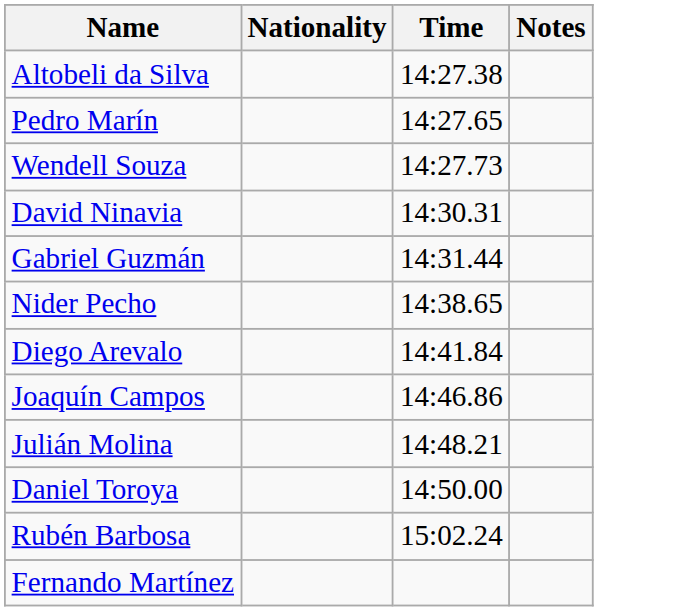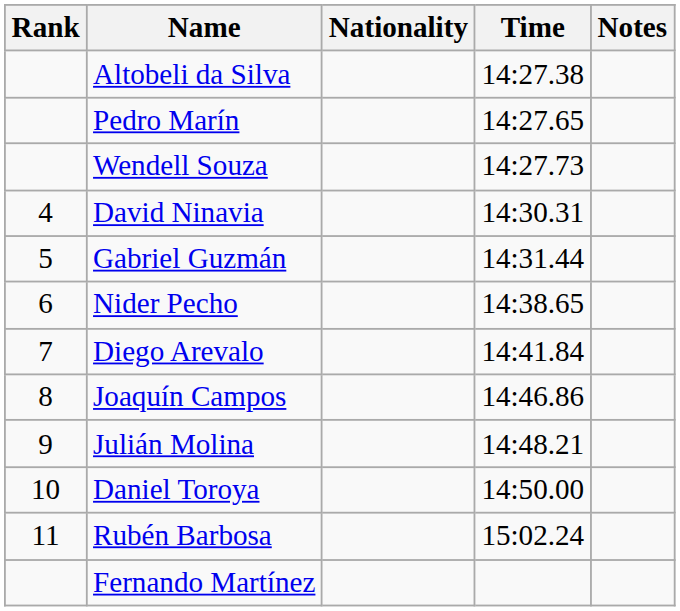+ column: Rank | 4 | 5 | 6 | 7 | 8 | 9 | 10 | 11
